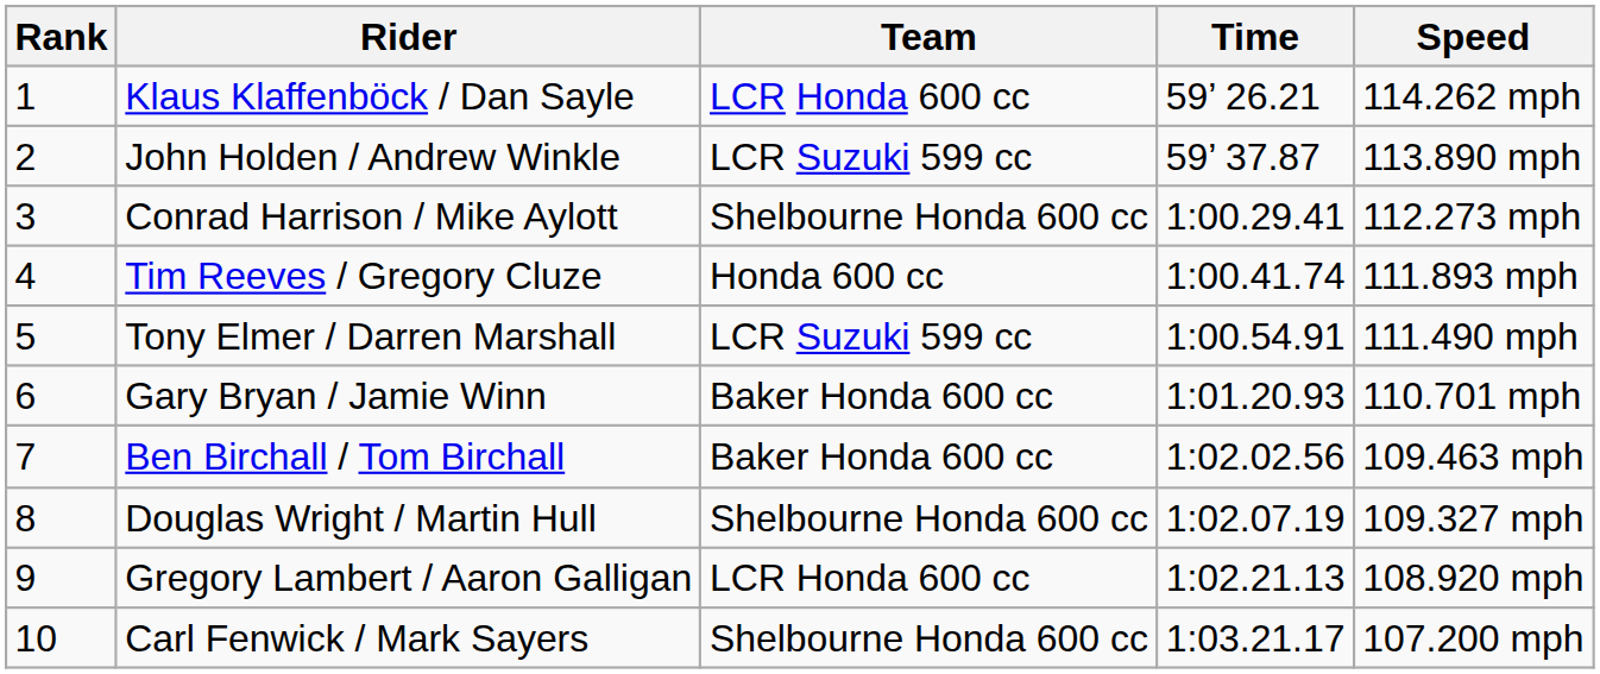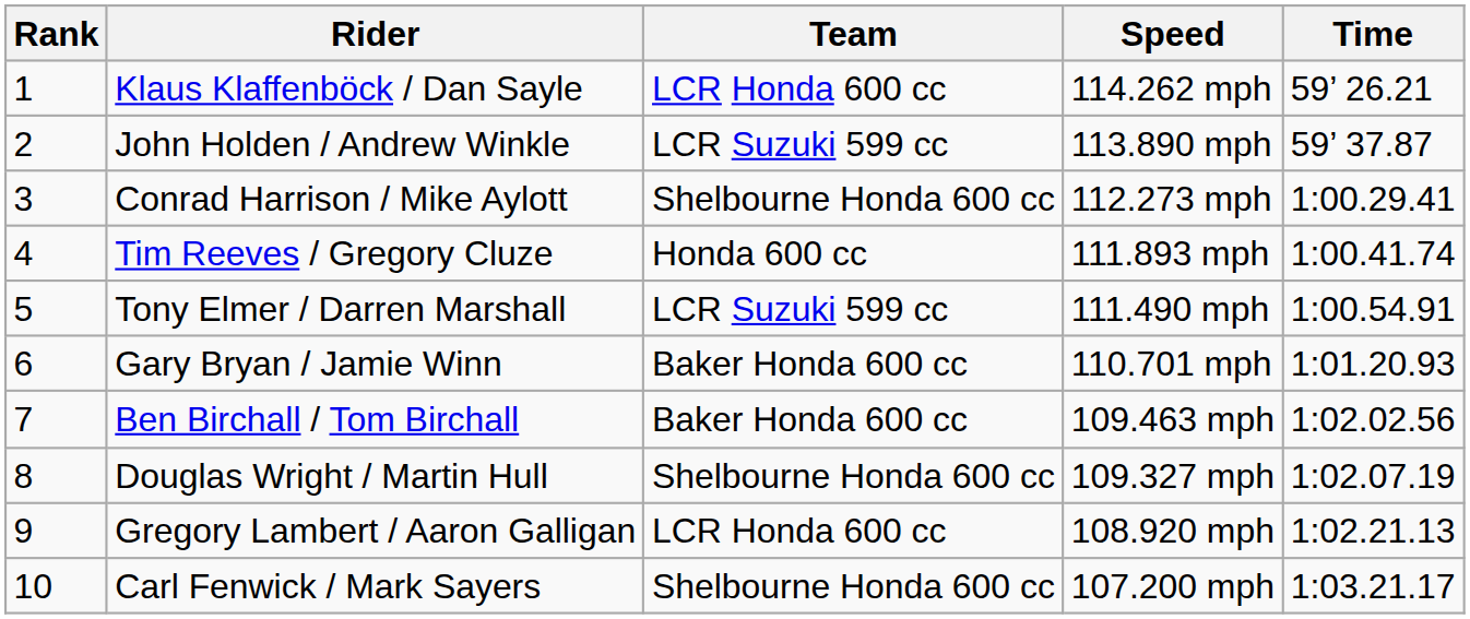columns swapped: Speed <-> Time
